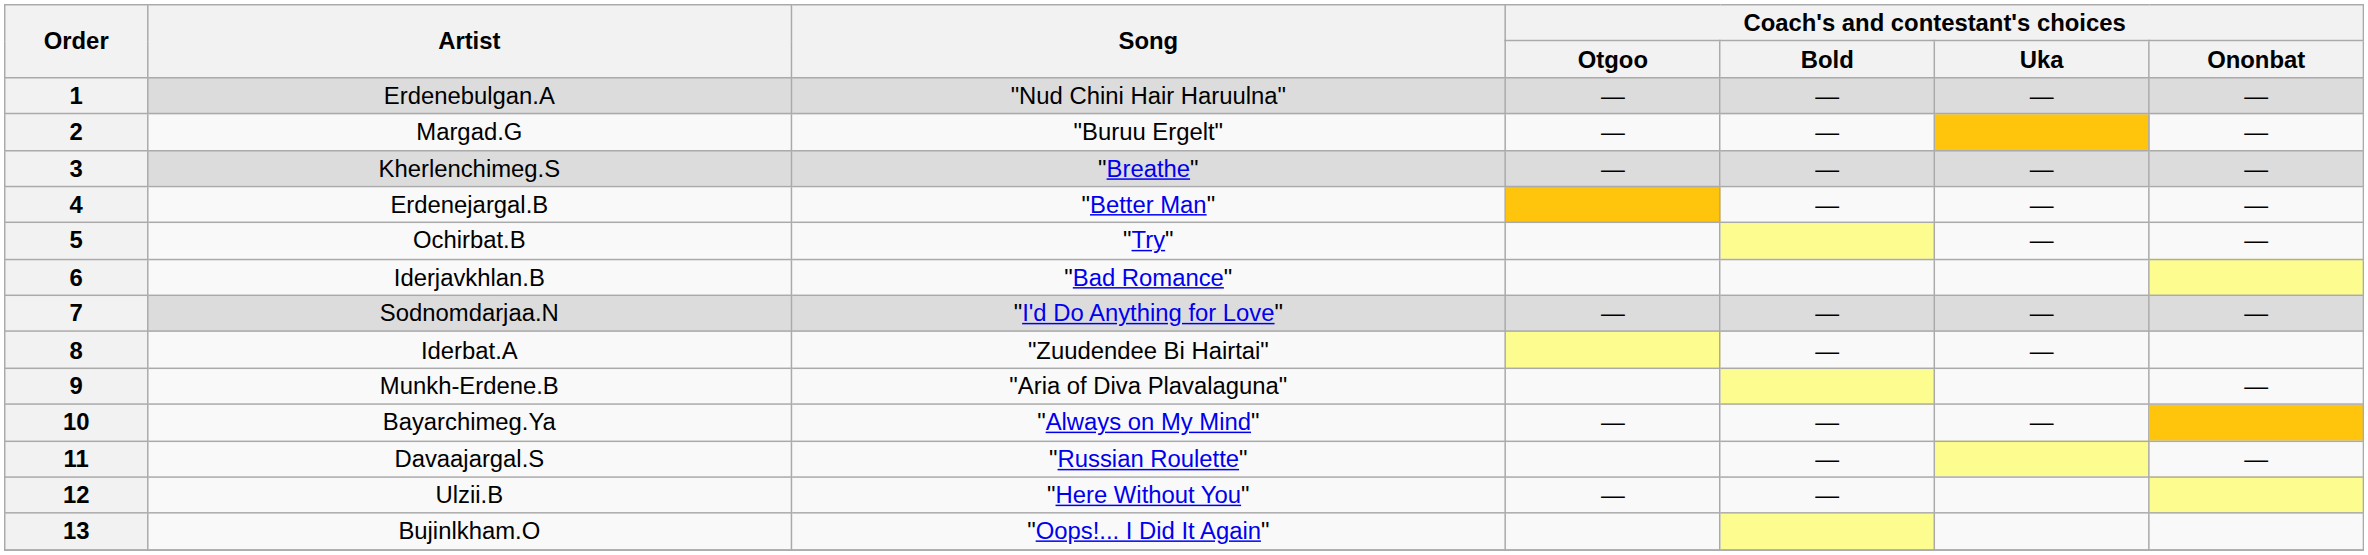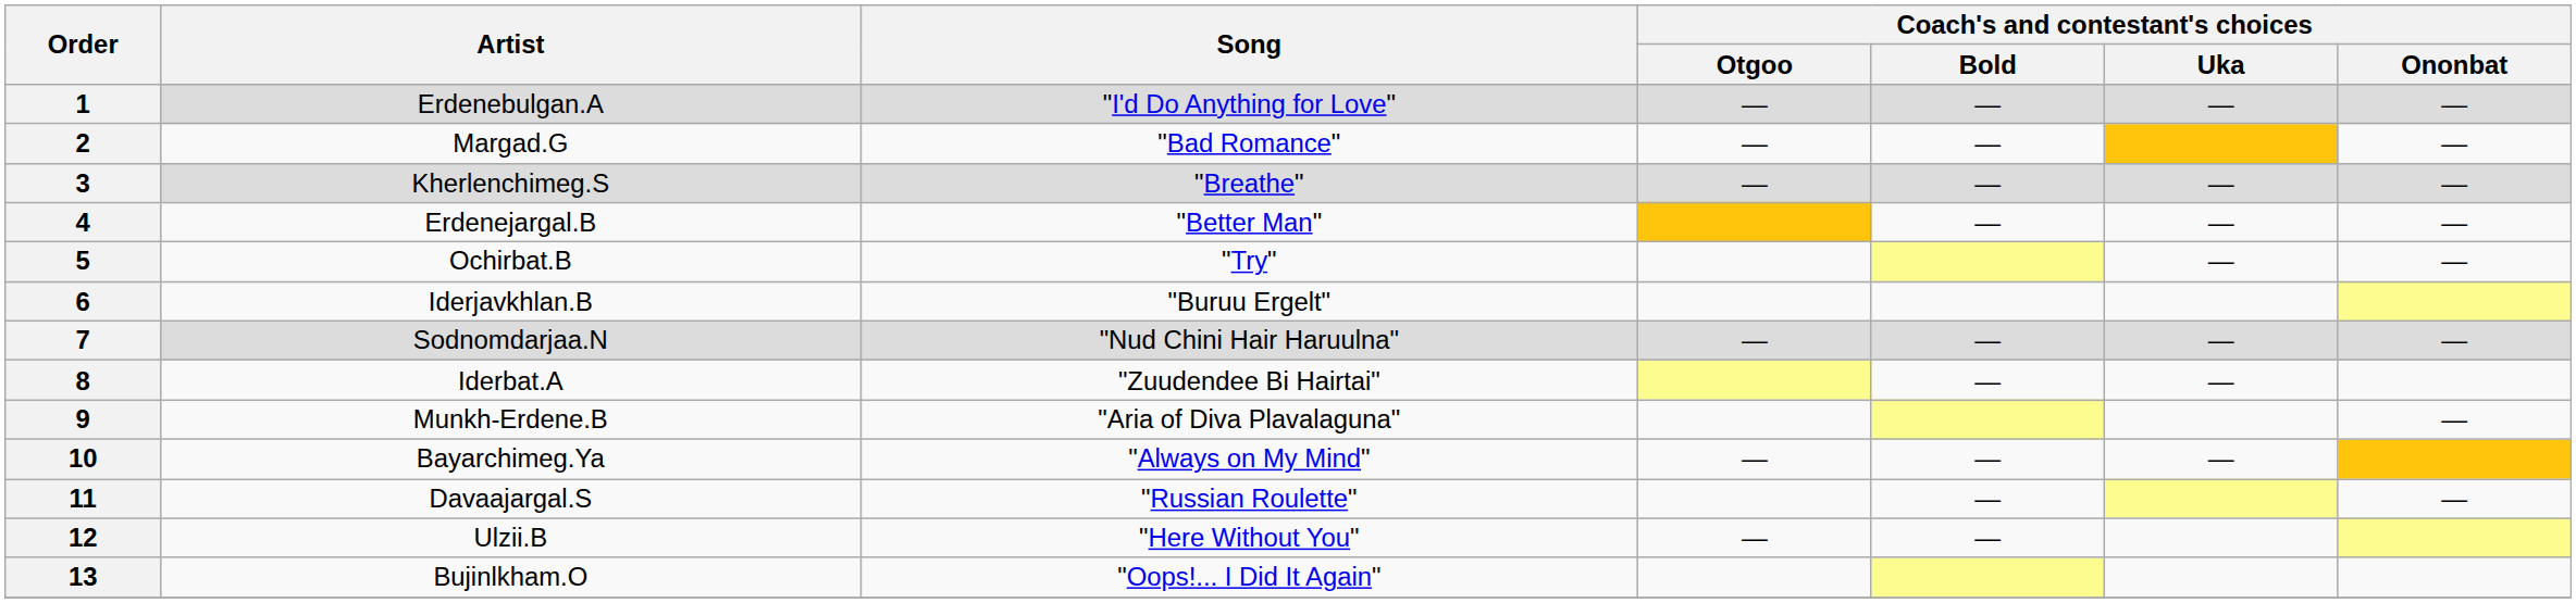1 | Song: "Nud Chini Hair Haruulna" -> "I'd Do Anything for Love"
2 | Song: "Buruu Ergelt" -> "Bad Romance"
6 | Song: "Bad Romance" -> "Buruu Ergelt"
7 | Song: "I'd Do Anything for Love" -> "Nud Chini Hair Haruulna"
